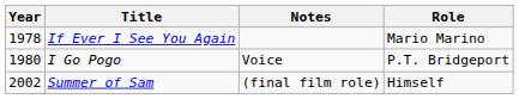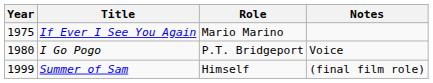columns swapped: Role <-> Notes
If Ever I See You Again | Year: 1978 -> 1975
Summer of Sam | Year: 2002 -> 1999
